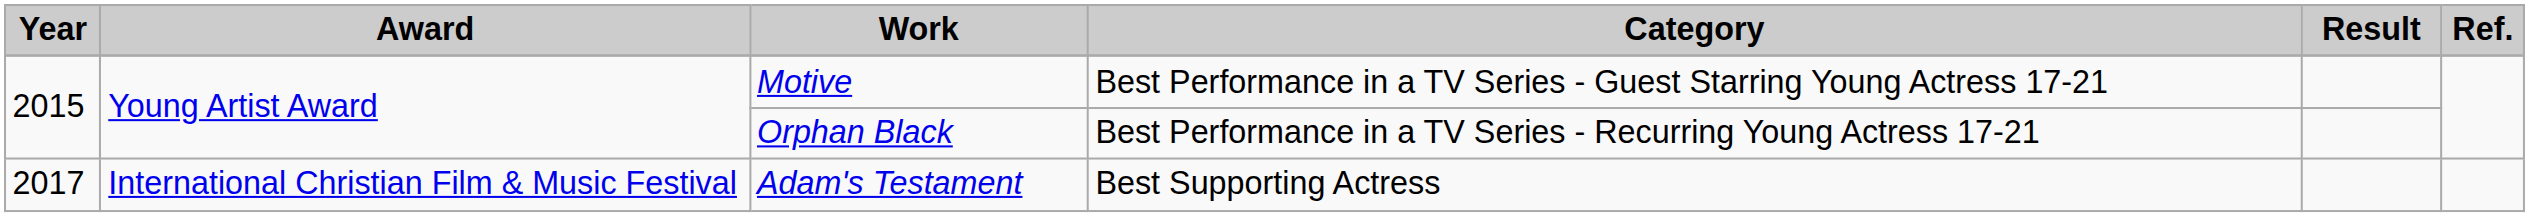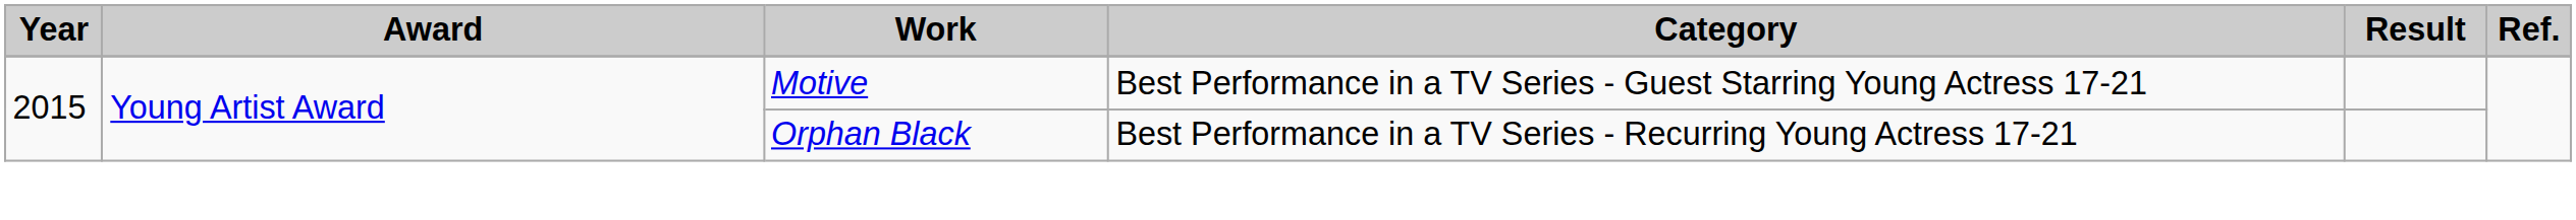- row: 2017 | International Christian Film & Music Festival | Adam's Testament | Best Supporting Actress
